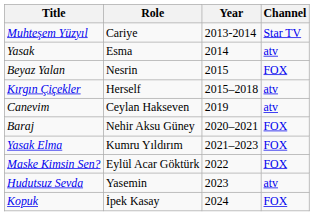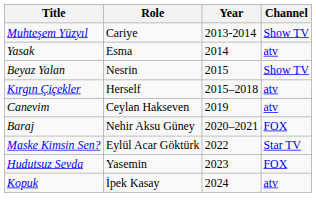Muhteşem Yüzyıl | Channel: Star TV -> Show TV
Beyaz Yalan | Channel: FOX -> Show TV
- row: Yasak Elma | Kumru Yıldırım | 2021–2023 | FOX
Maske Kimsin Sen? | Channel: FOX -> Star TV
Hudutsuz Sevda | Channel: atv -> FOX
Kopuk | Channel: FOX -> atv
